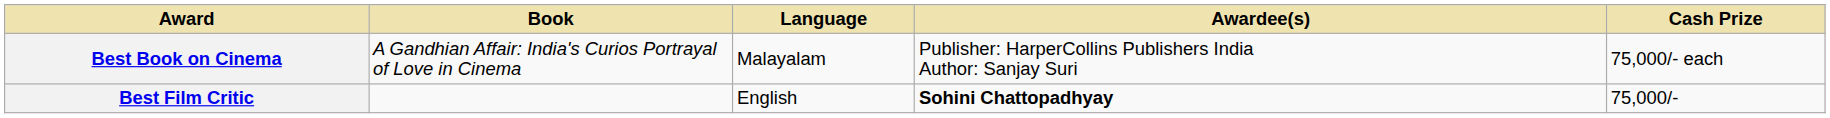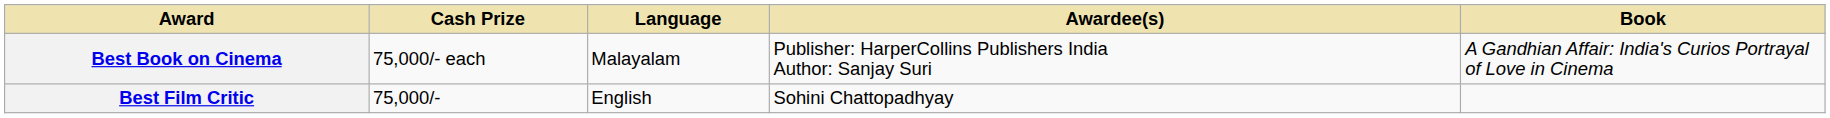columns swapped: Book <-> Cash Prize
Best Film Critic | Awardee(s): bold -> normal
